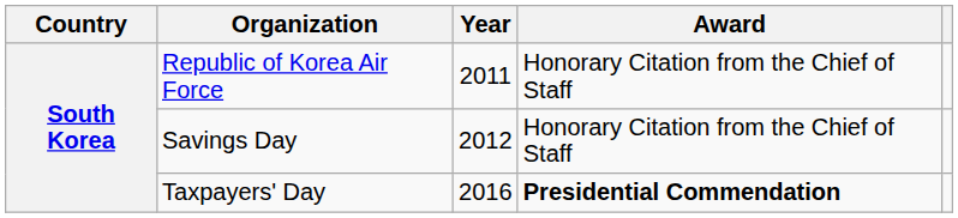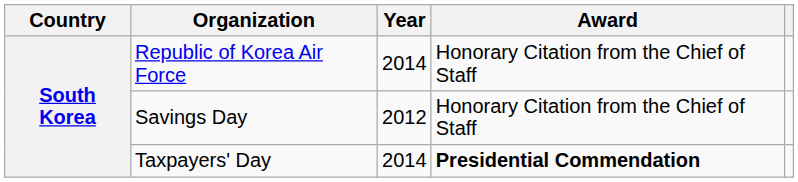Republic of Korea Air Force | Year: 2011 -> 2014
Taxpayers' Day | Year: 2016 -> 2014
